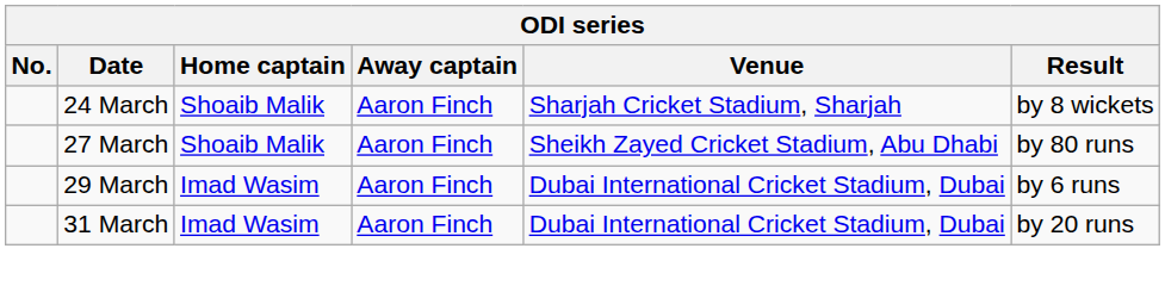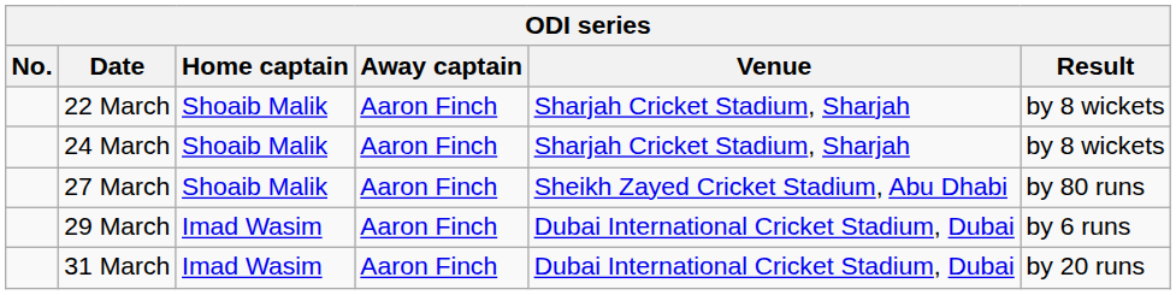+ row: 22 March | Shoaib Malik | Aaron Finch | Sharjah Cricket Stadium, Sharjah | by 8 wickets
